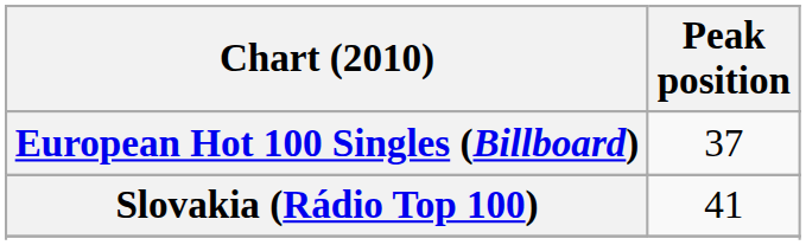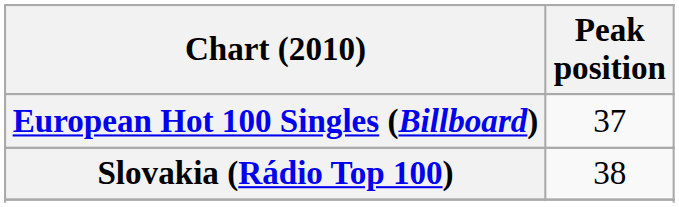Slovakia (Rádio Top 100) | Peak position: 41 -> 38
